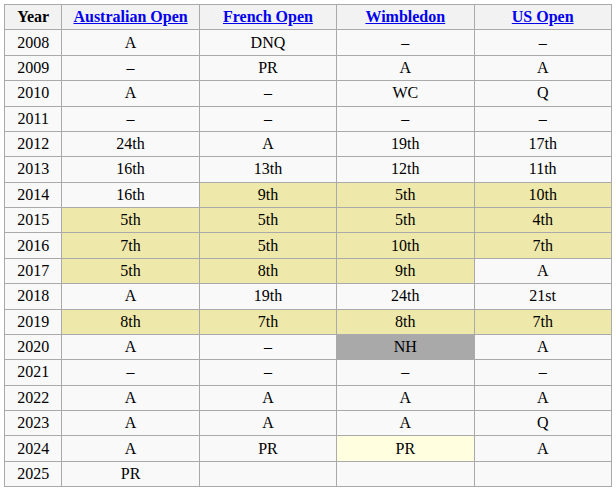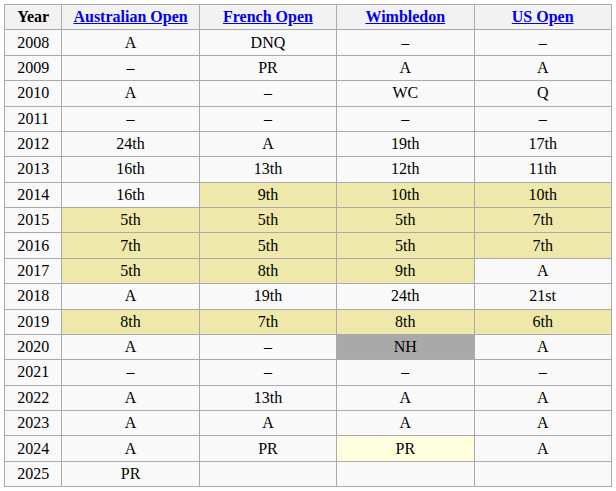2014 | Wimbledon: 5th -> 10th
2015 | US Open: 4th -> 7th
2016 | Wimbledon: 10th -> 5th
2019 | US Open: 7th -> 6th
2022 | French Open: A -> 13th
2023 | US Open: Q -> A
